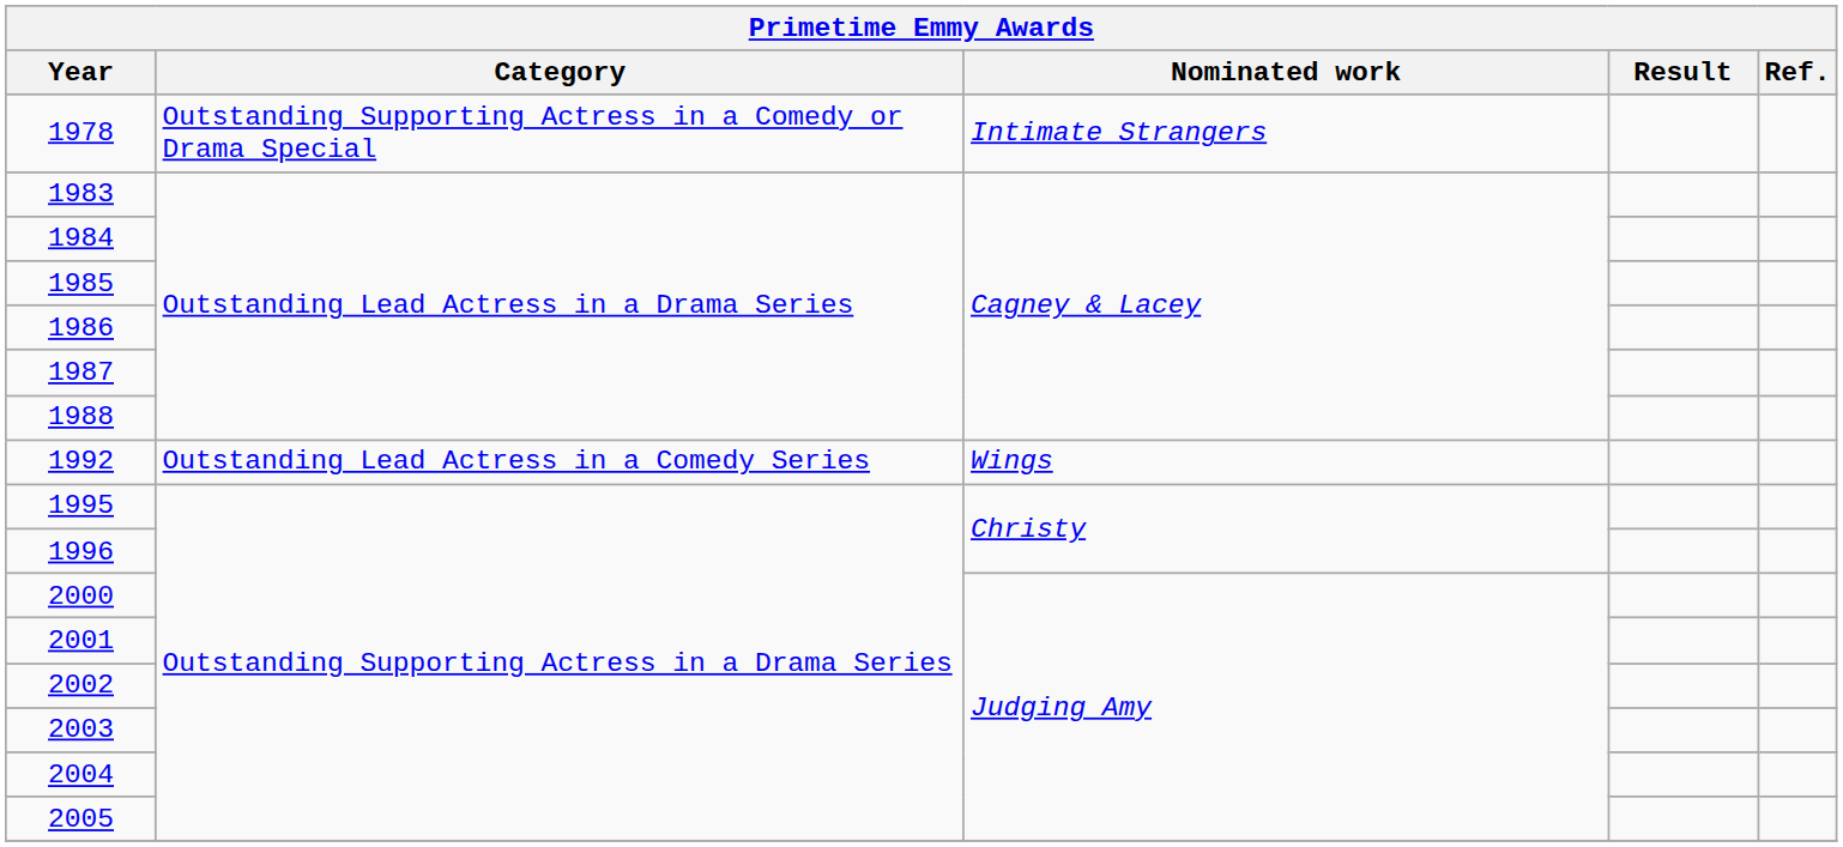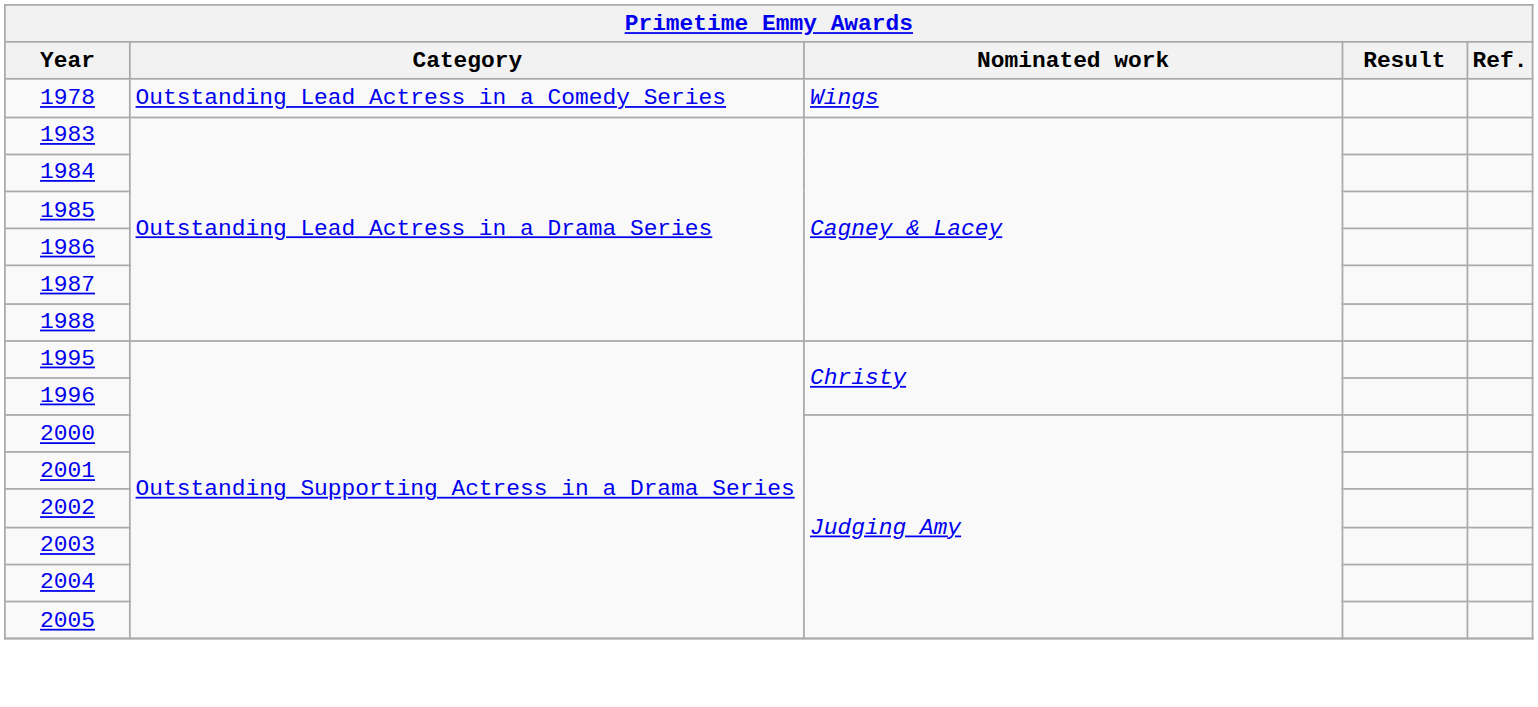1978 | Category: Outstanding Supporting Actress in a Comedy or Drama Special -> Outstanding Lead Actress in a Comedy Series
1978 | Nominated work: Intimate Strangers -> Wings
- row: 1992 | Outstanding Lead Actress in a Comedy Series | Wings
